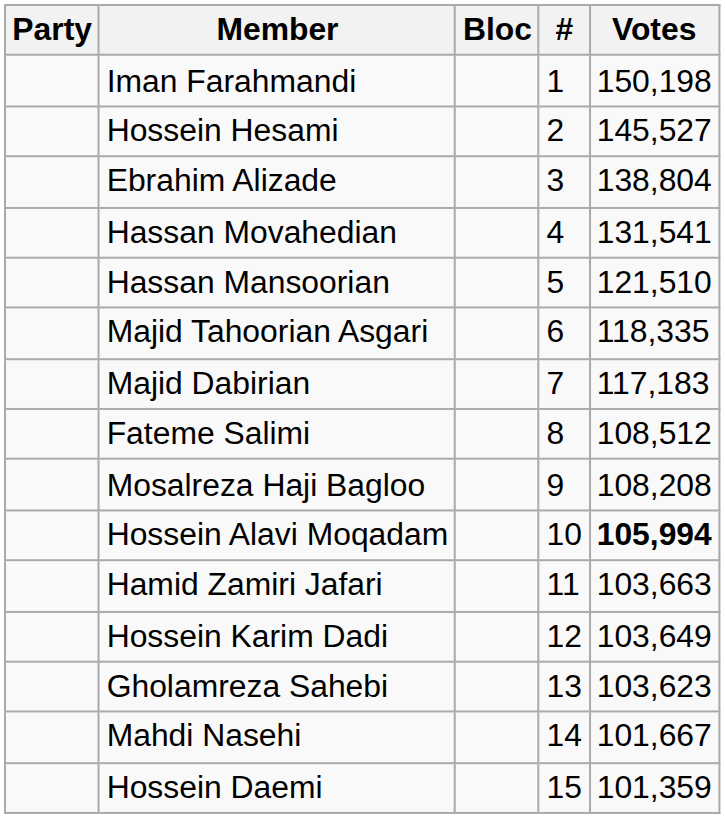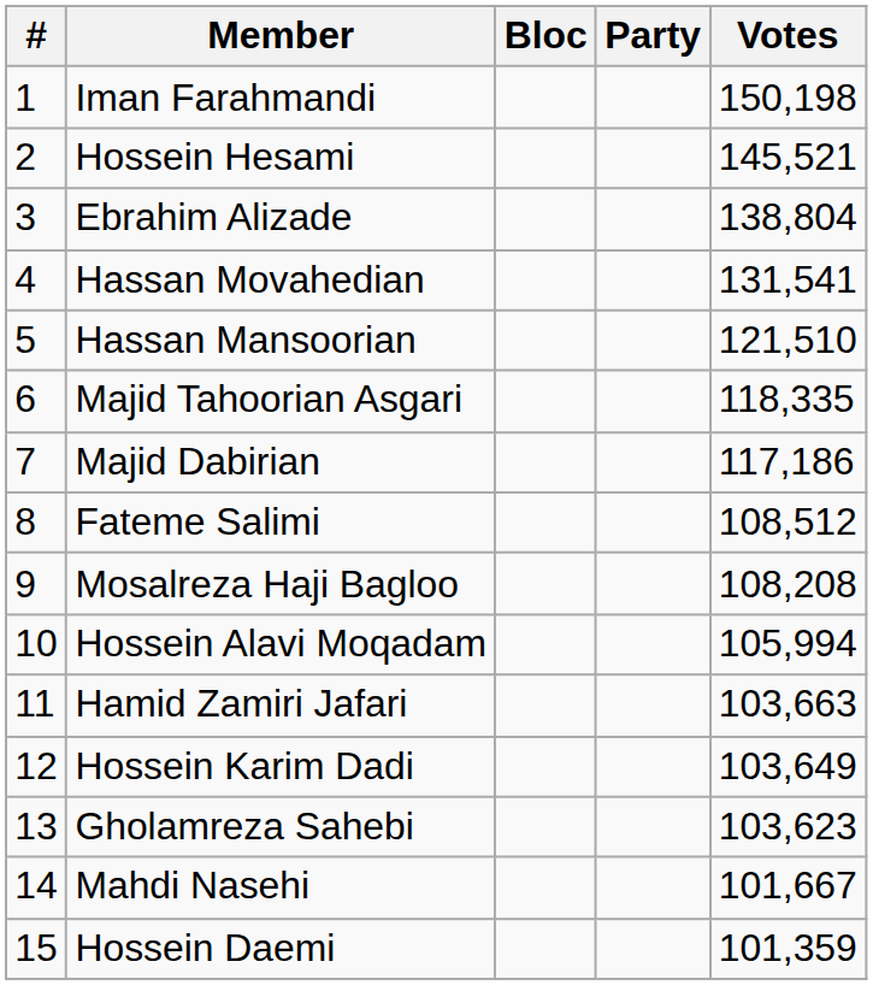columns swapped: # <-> Party
Hossein Hesami | Votes: 145,527 -> 145,521
Majid Dabirian | Votes: 117,183 -> 117,186
Hossein Alavi Moqadam | Votes: bold -> normal
